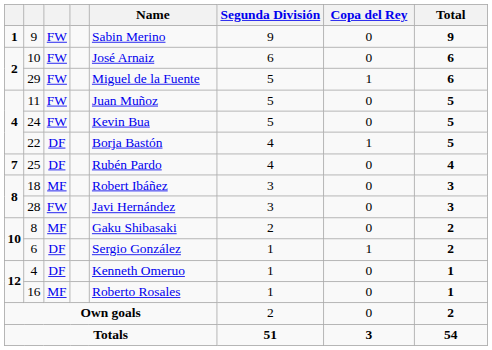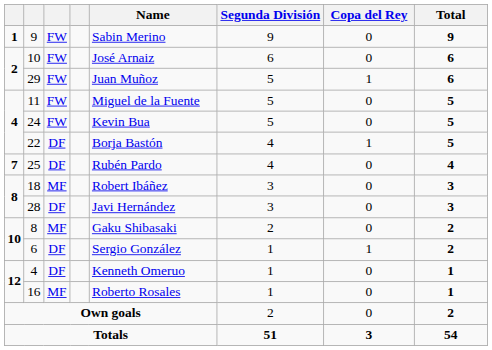29 | Name: Miguel de la Fuente -> Juan Muñoz
11 | Name: Juan Muñoz -> Miguel de la Fuente
28 | column 3: FW -> DF
